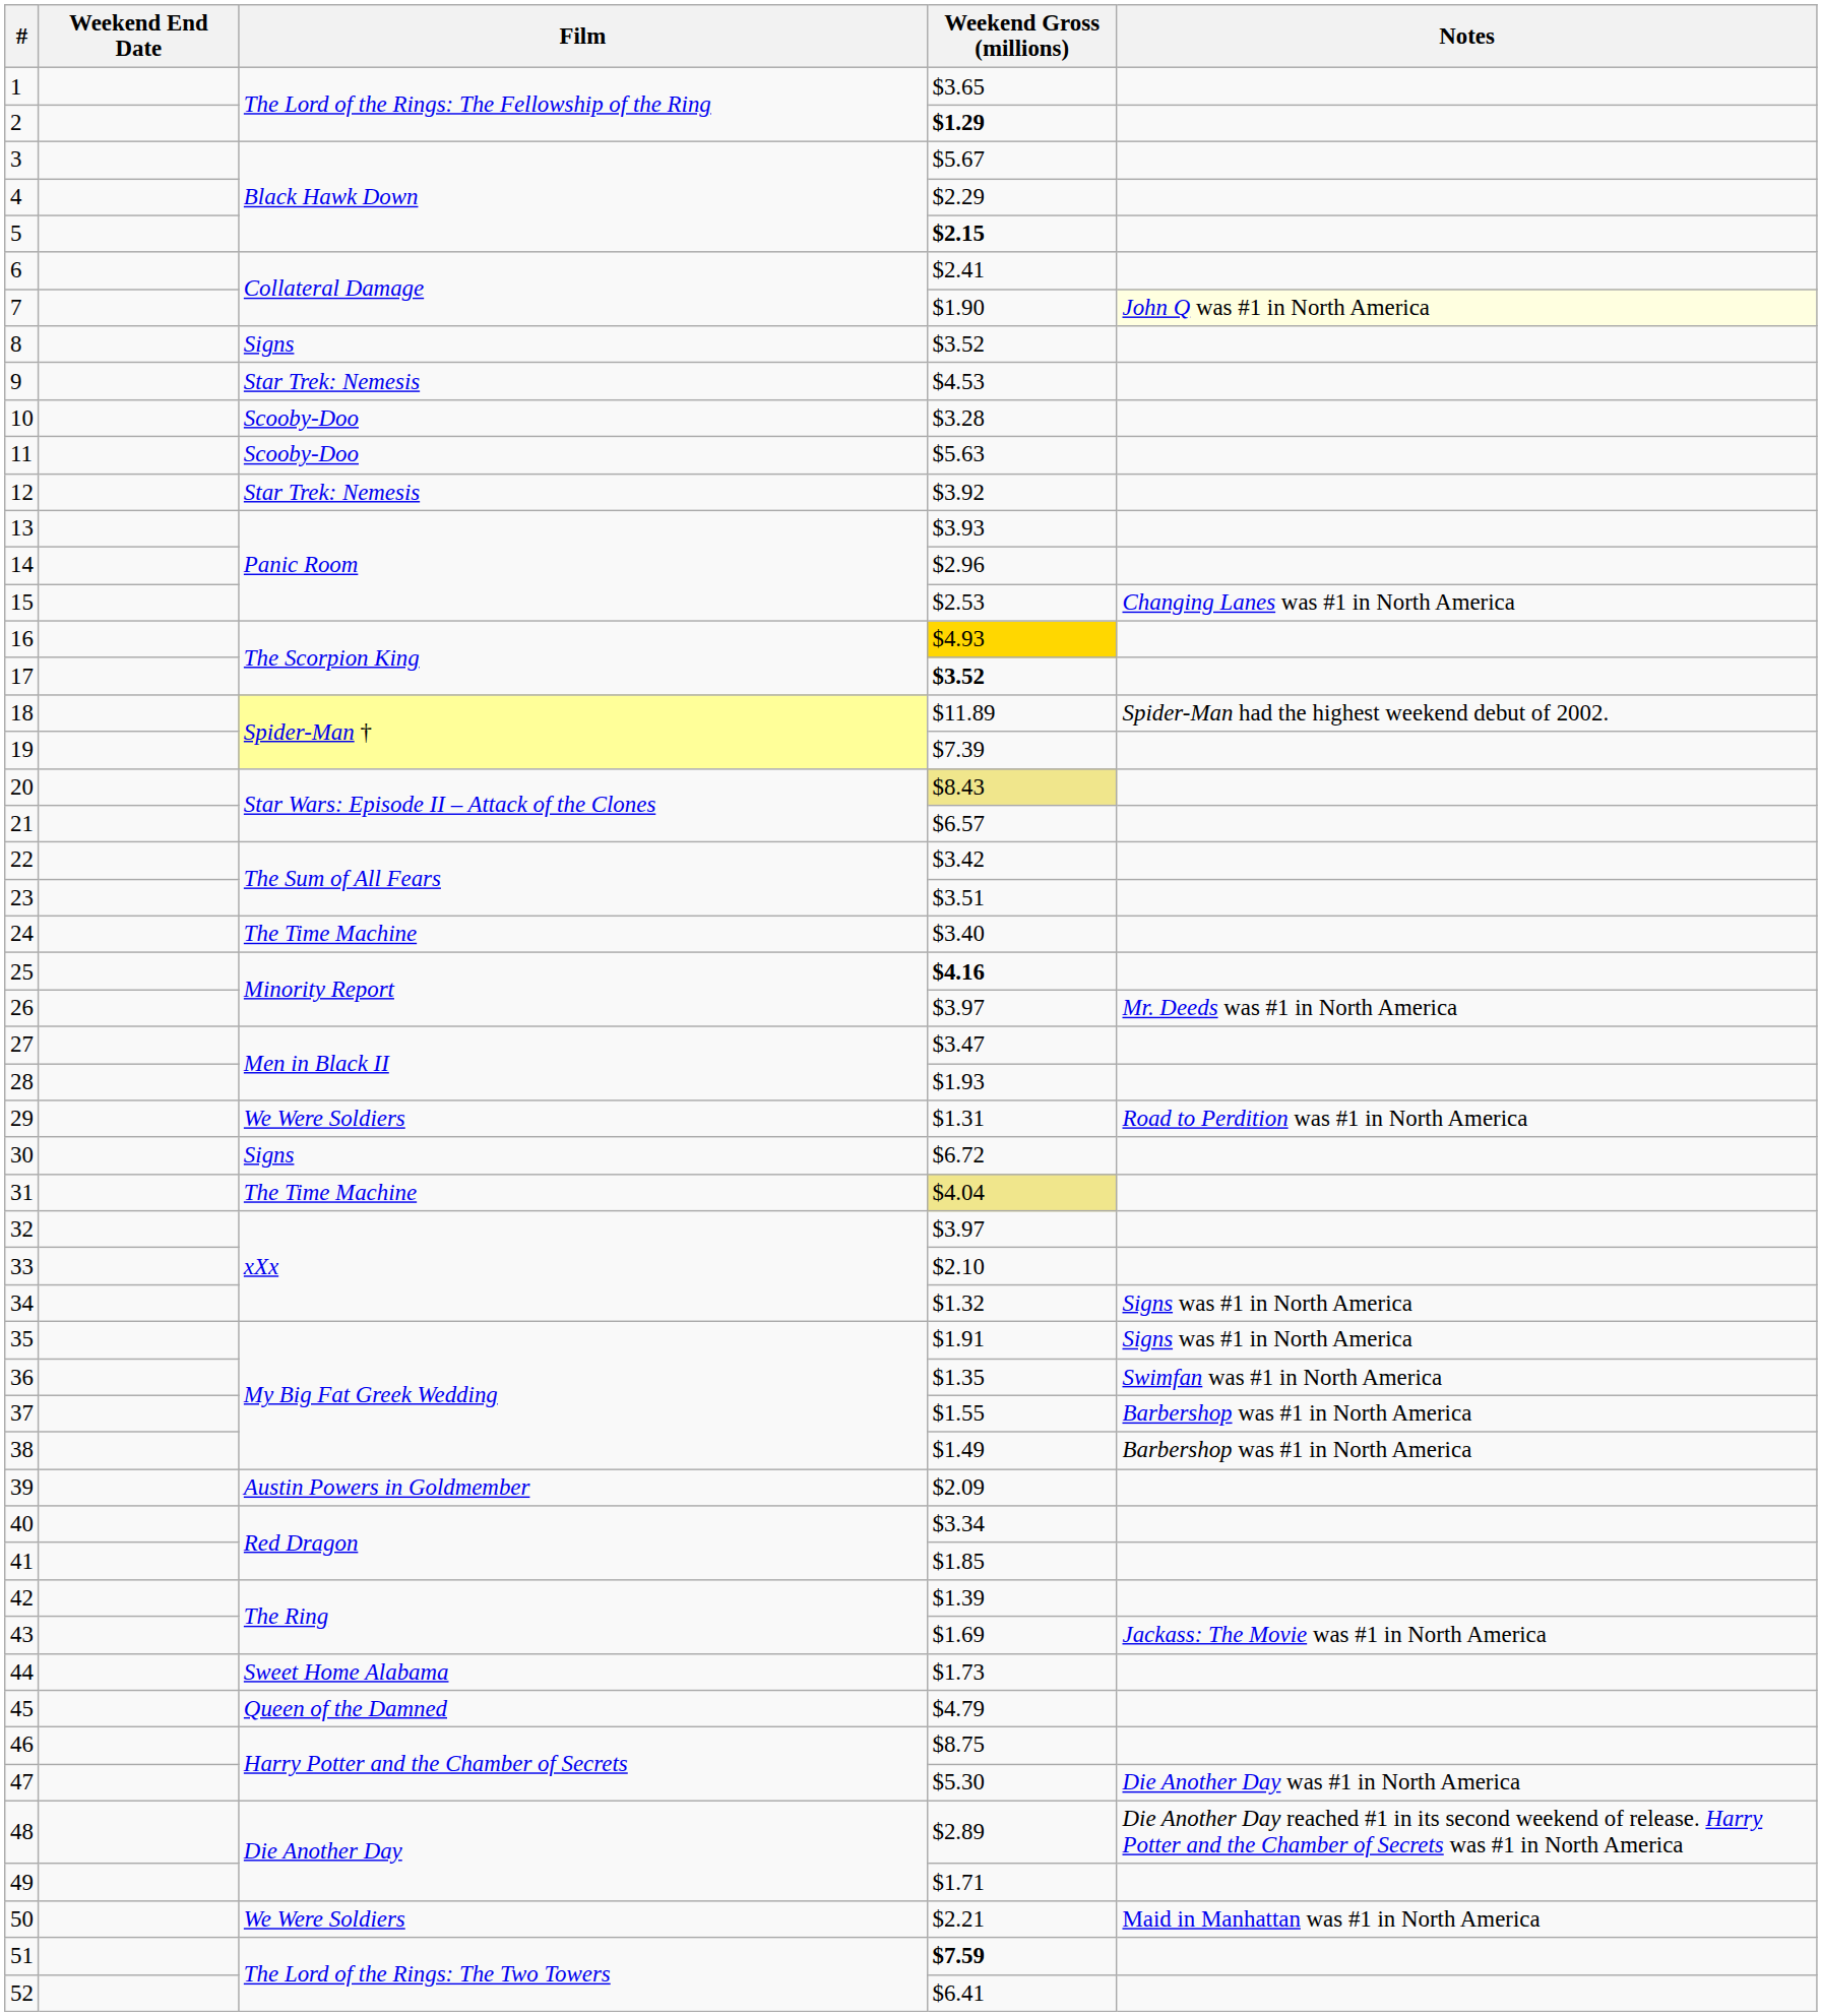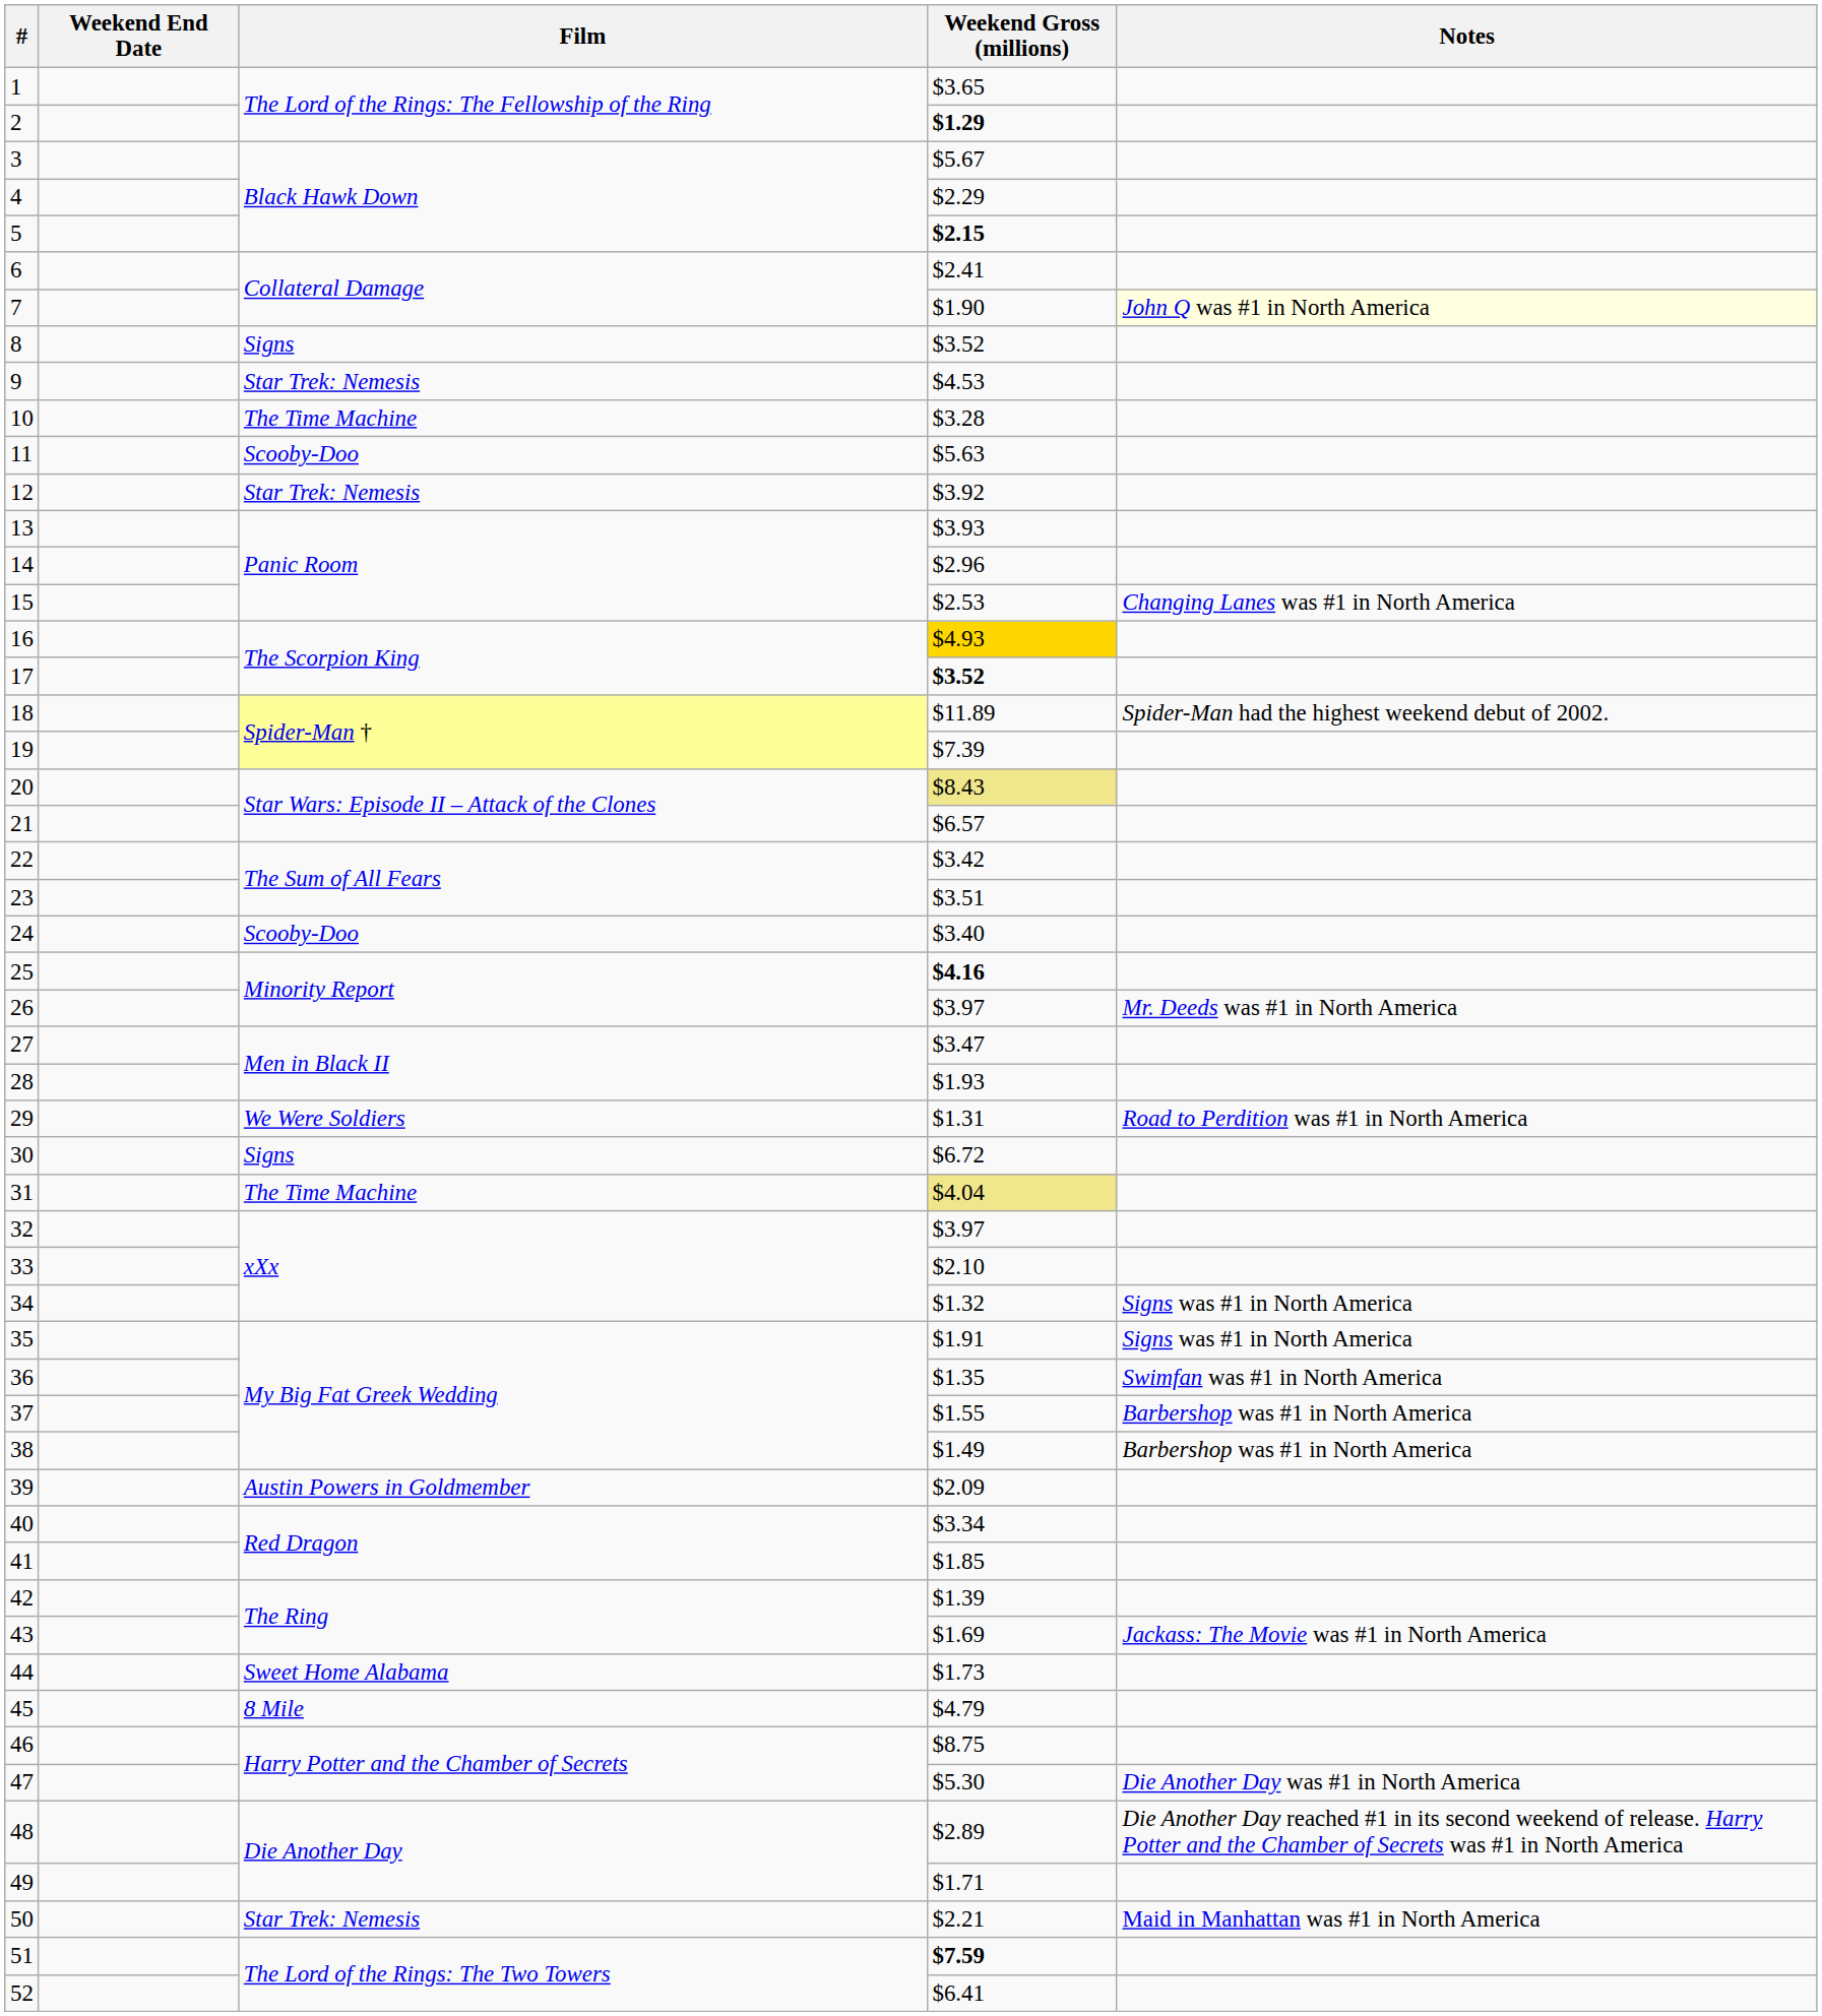10 | Film: Scooby-Doo -> The Time Machine
24 | Film: The Time Machine -> Scooby-Doo
45 | Film: Queen of the Damned -> 8 Mile
50 | Film: We Were Soldiers -> Star Trek: Nemesis
